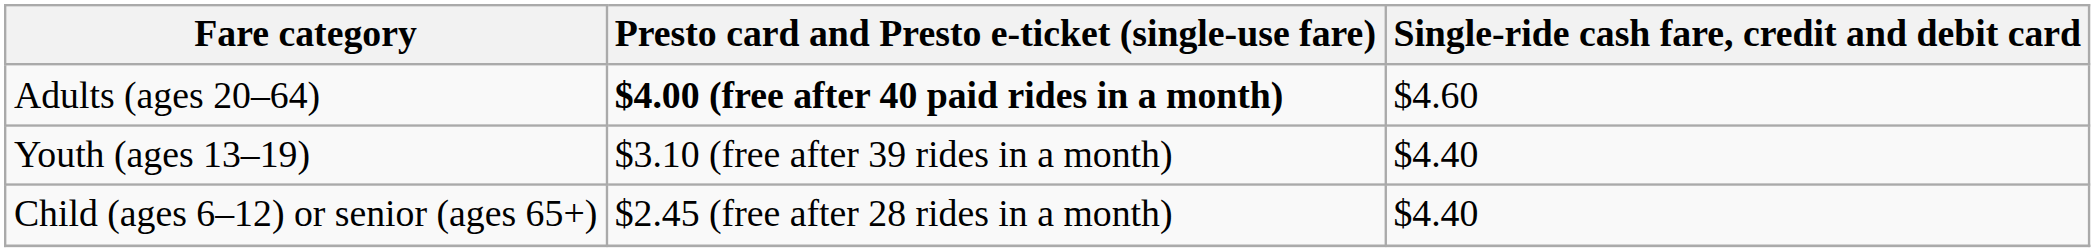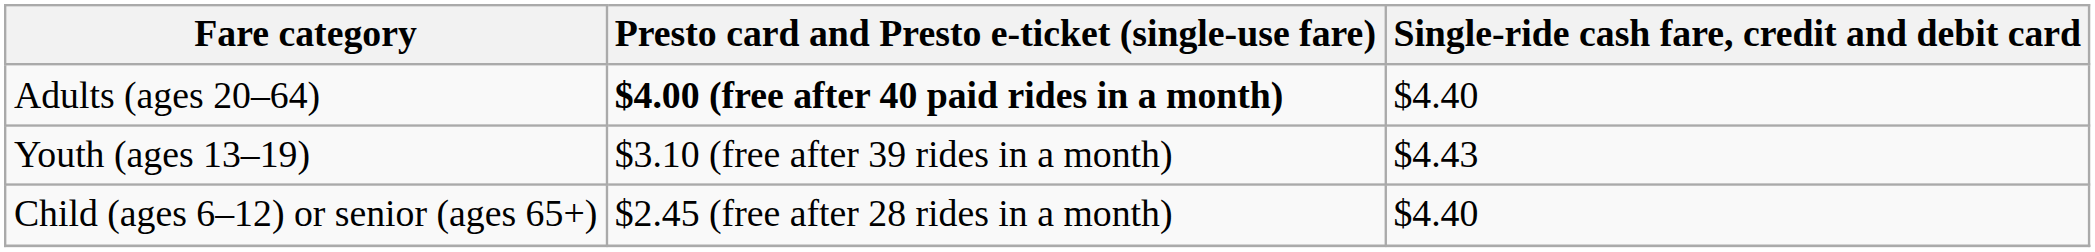Adults (ages 20–64) | Single-ride cash fare, credit and debit card: $4.60 -> $4.40
Youth (ages 13–19) | Single-ride cash fare, credit and debit card: $4.40 -> $4.43
